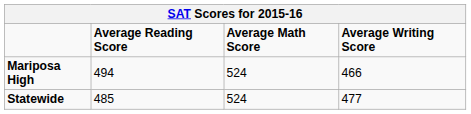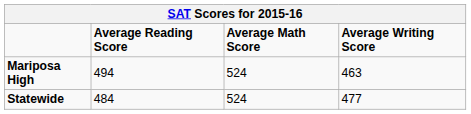Mariposa High | Average Writing Score: 466 -> 463
Statewide | Average Reading Score: 485 -> 484
